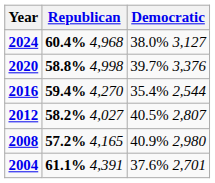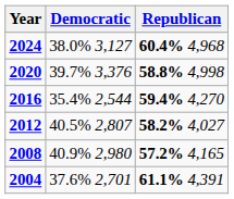columns swapped: Republican <-> Democratic
